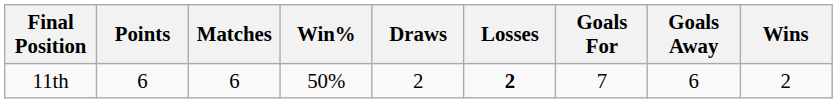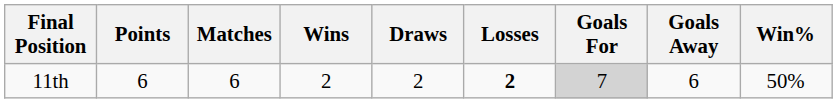columns swapped: Wins <-> Win%
11th | Goals For: no background -> lightgrey background
